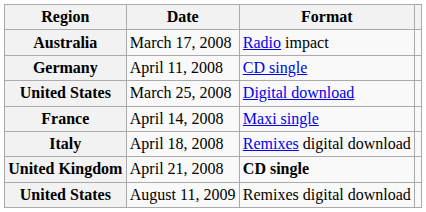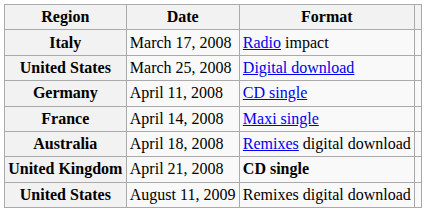March 17, 2008 | Region: Australia -> Italy
rows swapped: March 25, 2008 <-> April 11, 2008
April 18, 2008 | Region: Italy -> Australia
